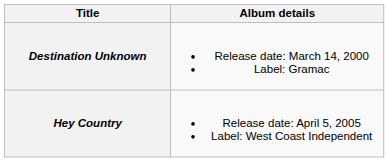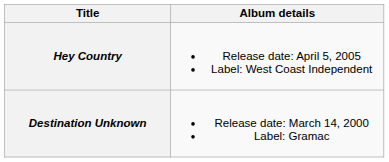rows swapped: Destination Unknown <-> Hey Country
